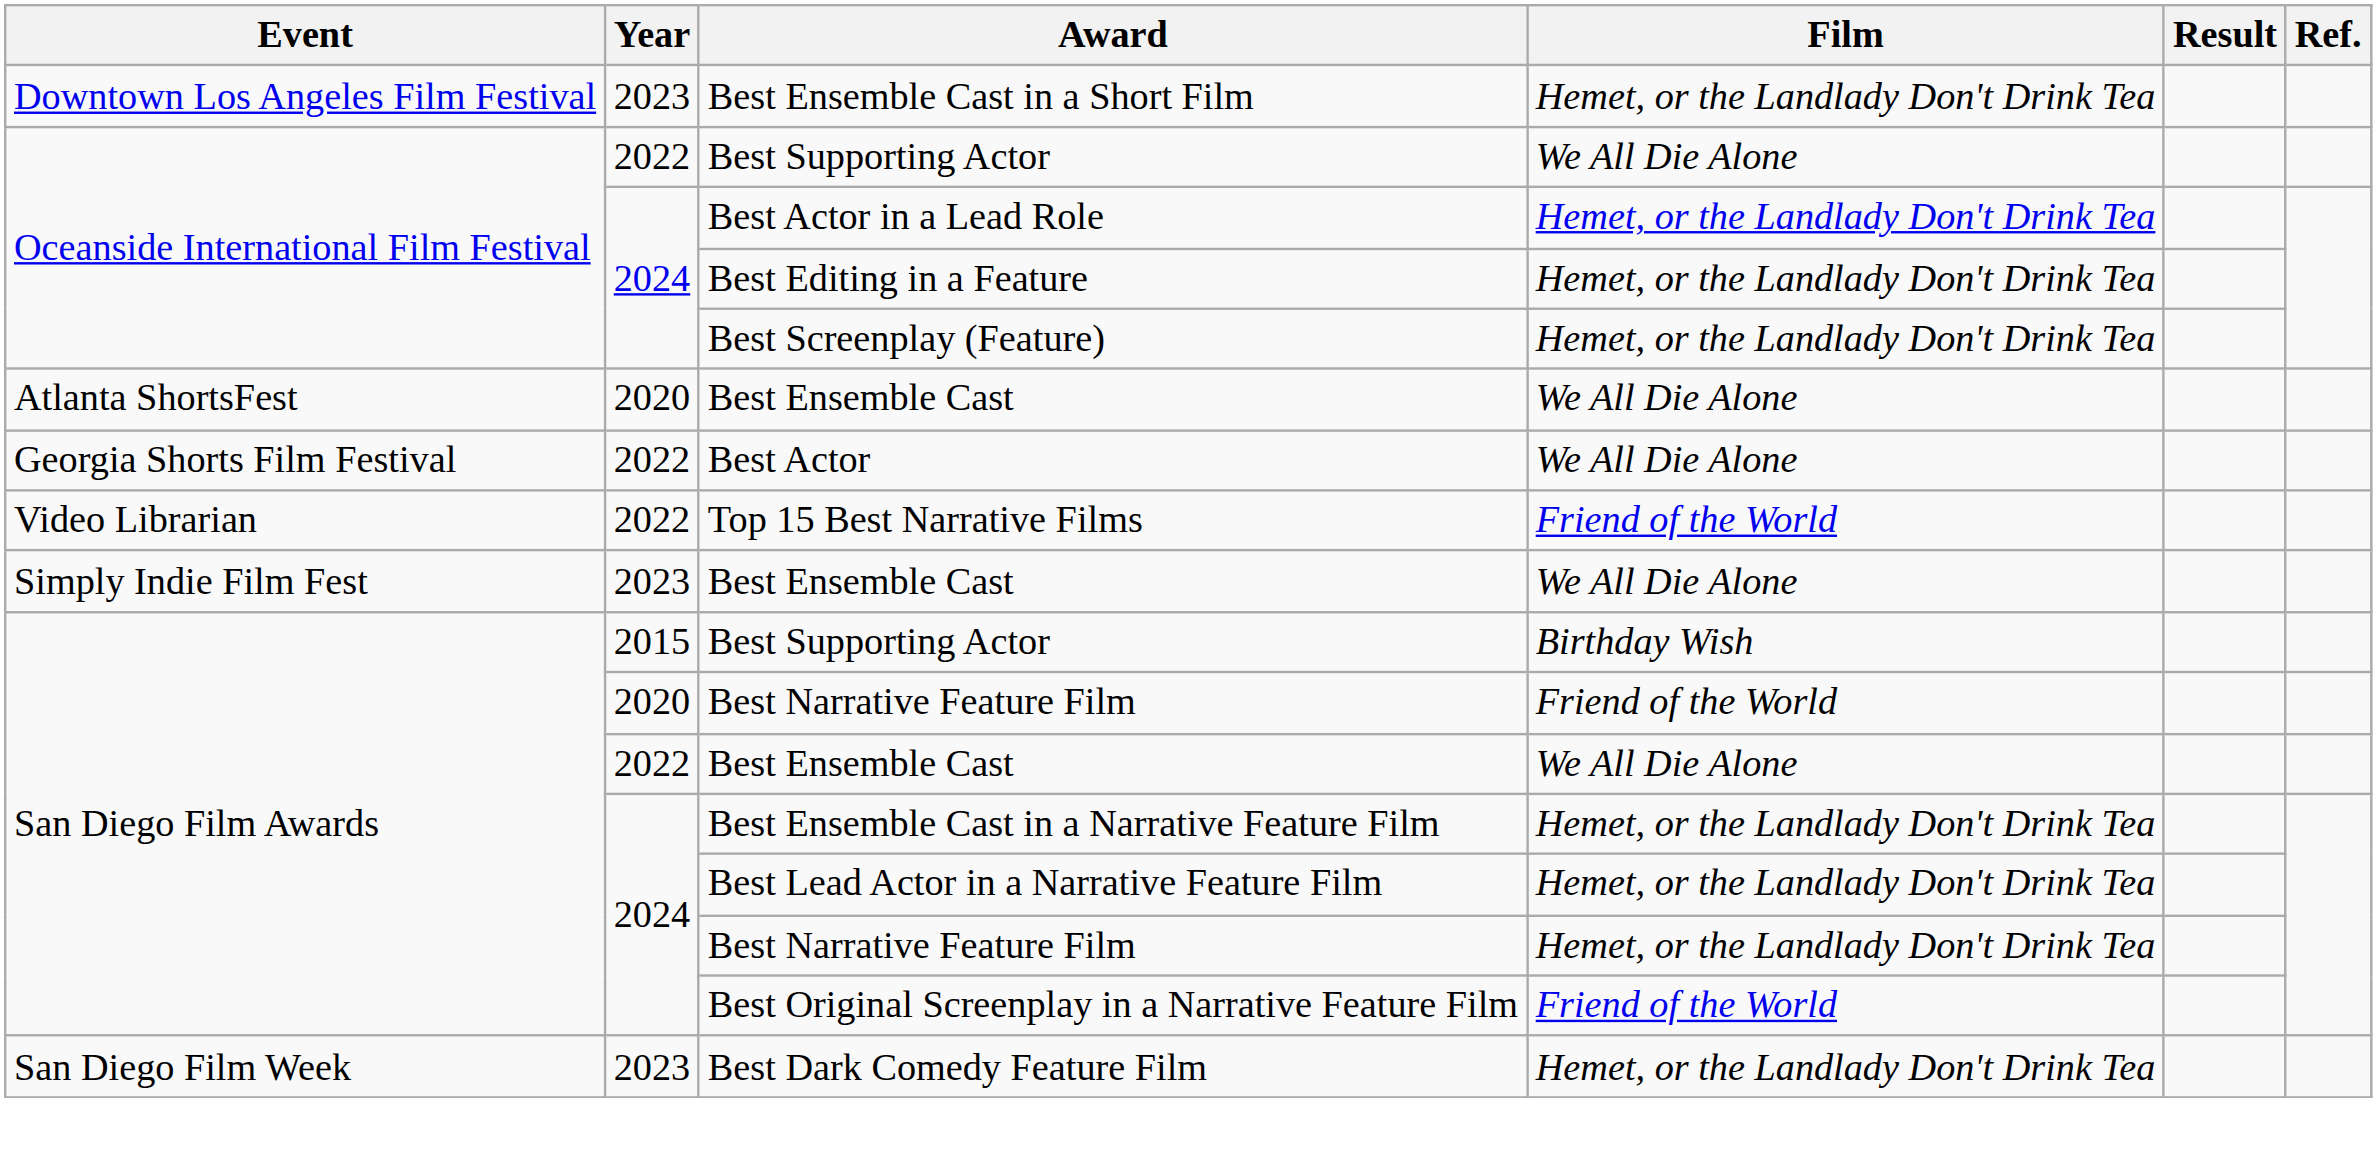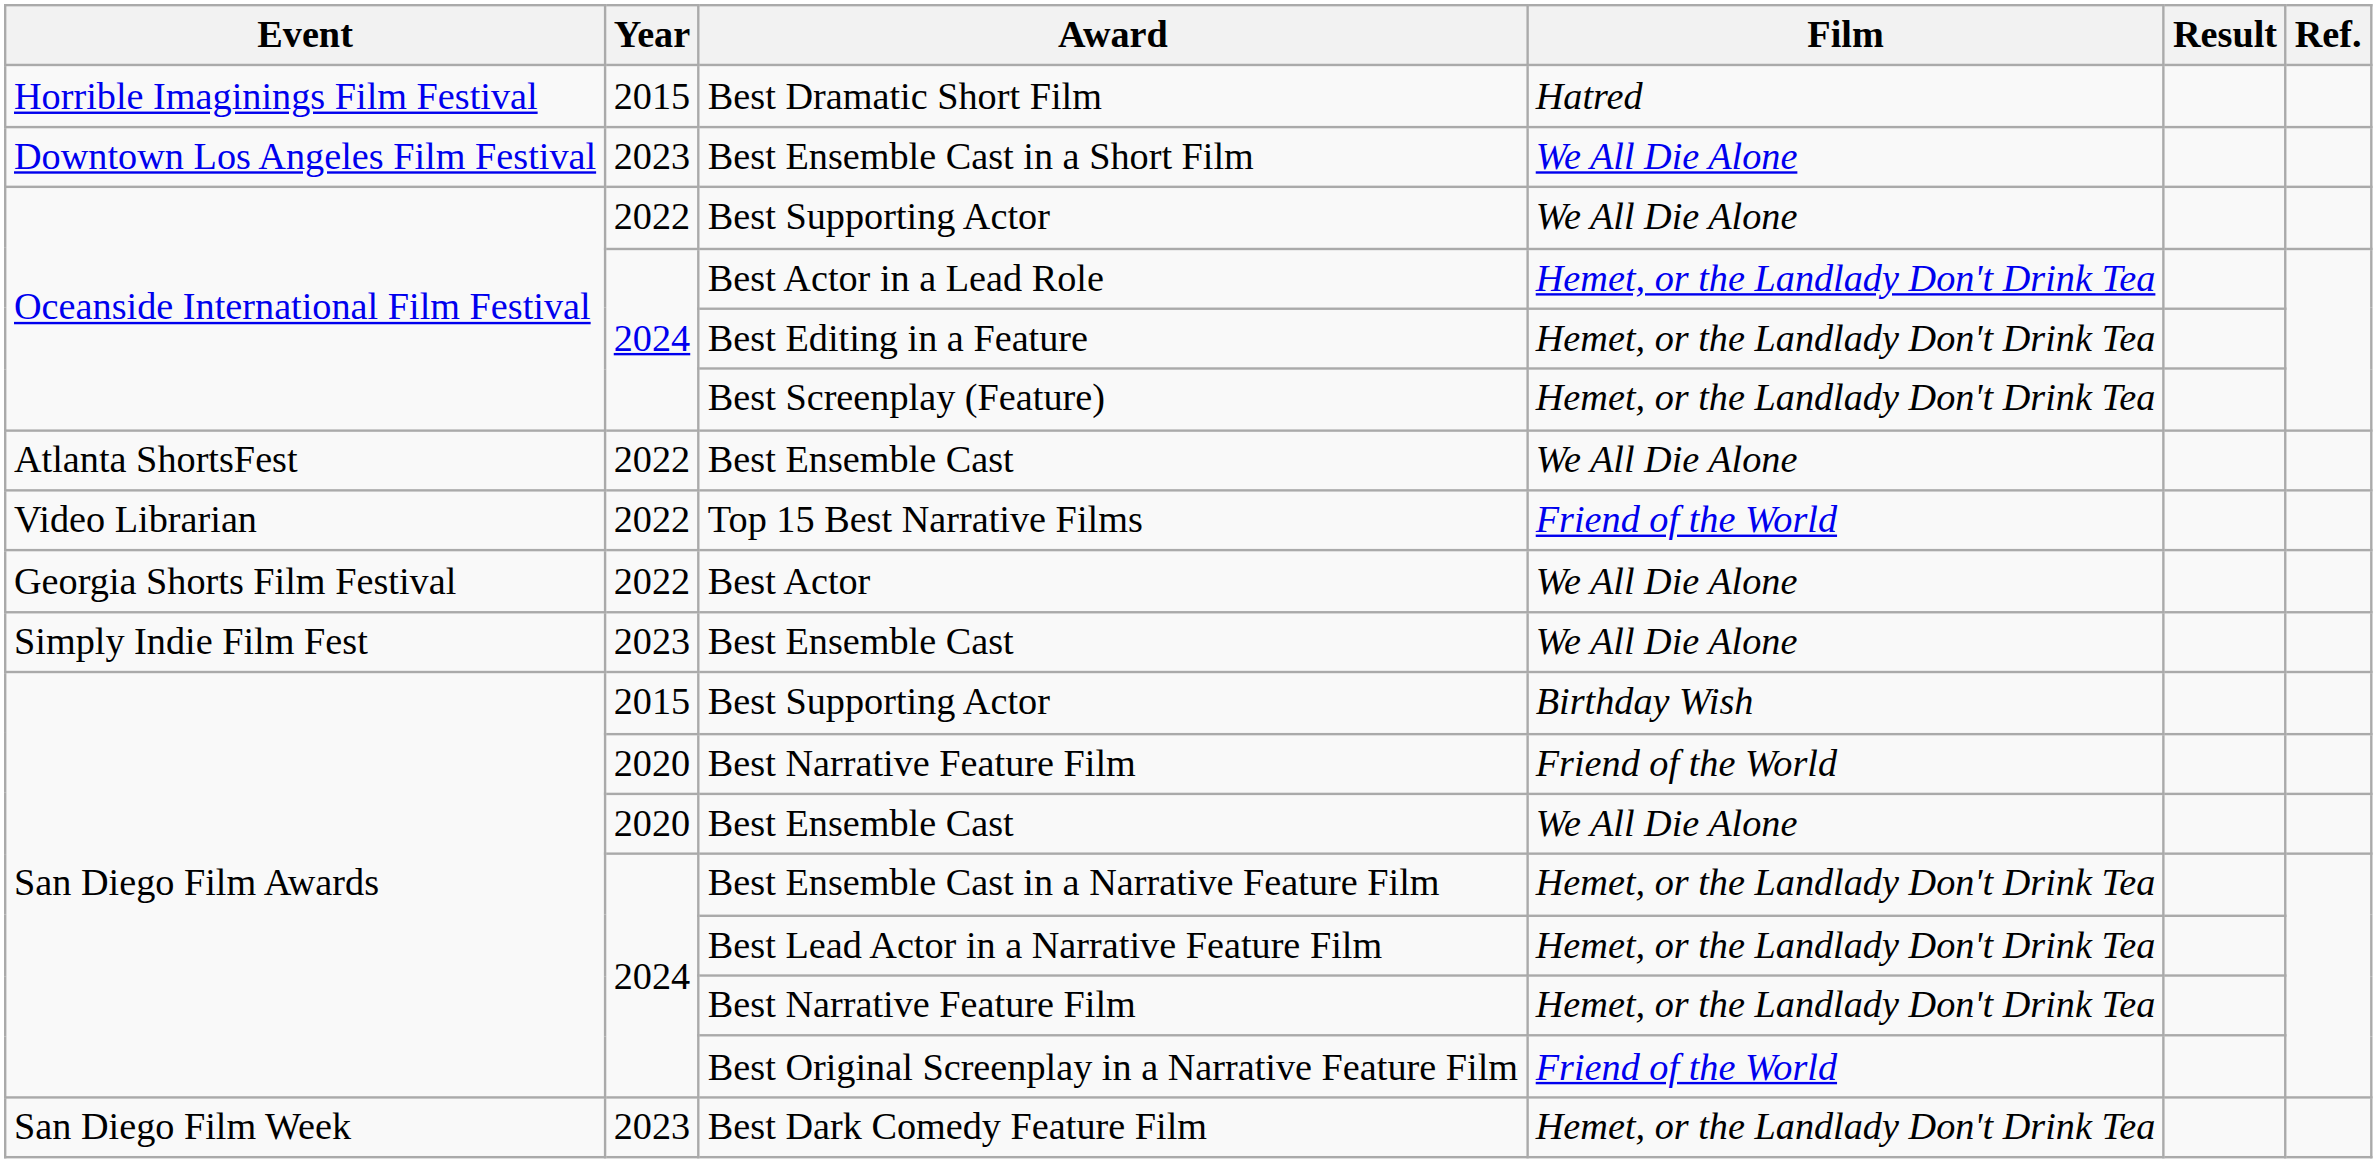+ row: Horrible Imaginings Film Festival | 2015 | Best Dramatic Short Film | Hatred
Best Ensemble Cast in a Short Film | Film: Hemet, or the Landlady Don't Drink Tea -> We All Die Alone
Atlanta ShortsFest / Best Ensemble Cast | Year: 2020 -> 2022
rows swapped: Best Actor <-> Top 15 Best Narrative Films
San Diego Film Awards / Best Ensemble Cast | Year: 2022 -> 2020
